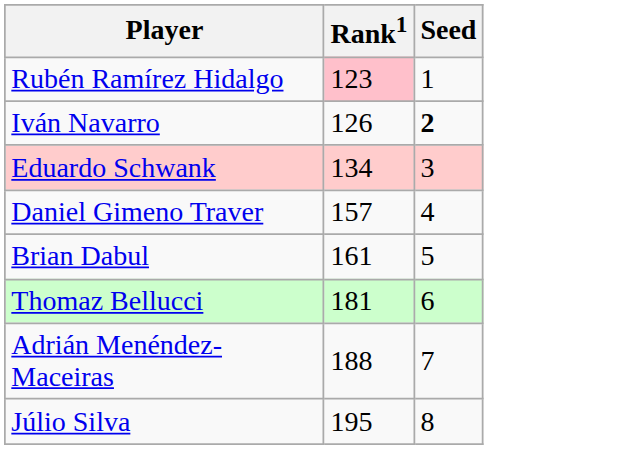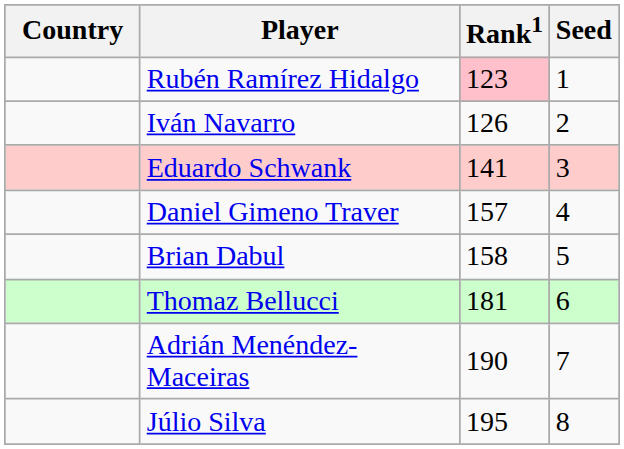+ column: Country
Iván Navarro | Seed: bold -> normal
Eduardo Schwank | Rank1: 134 -> 141
Brian Dabul | Rank1: 161 -> 158
Adrián Menéndez-Maceiras | Rank1: 188 -> 190
